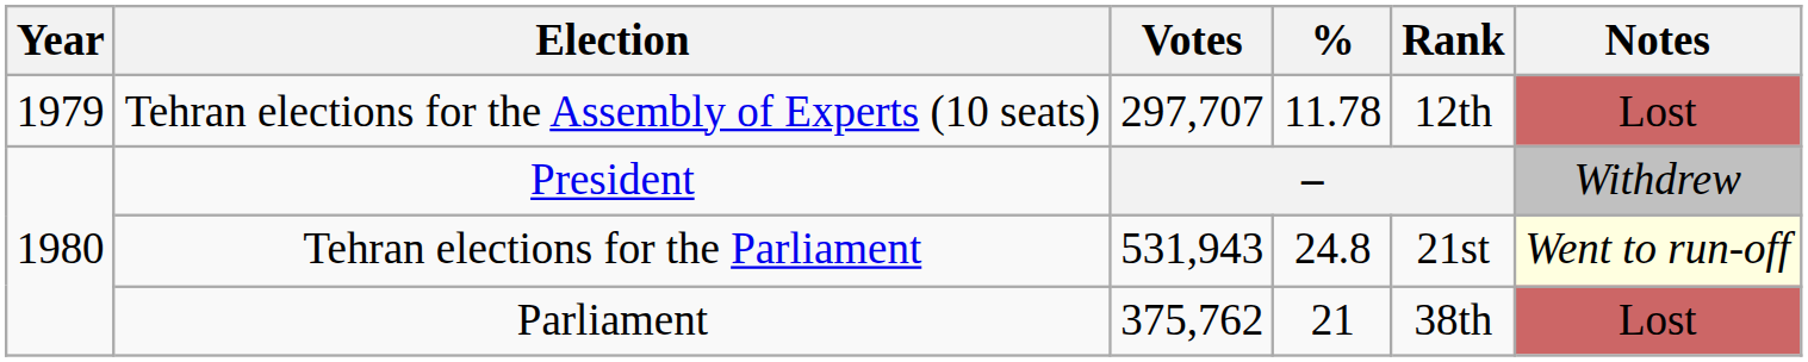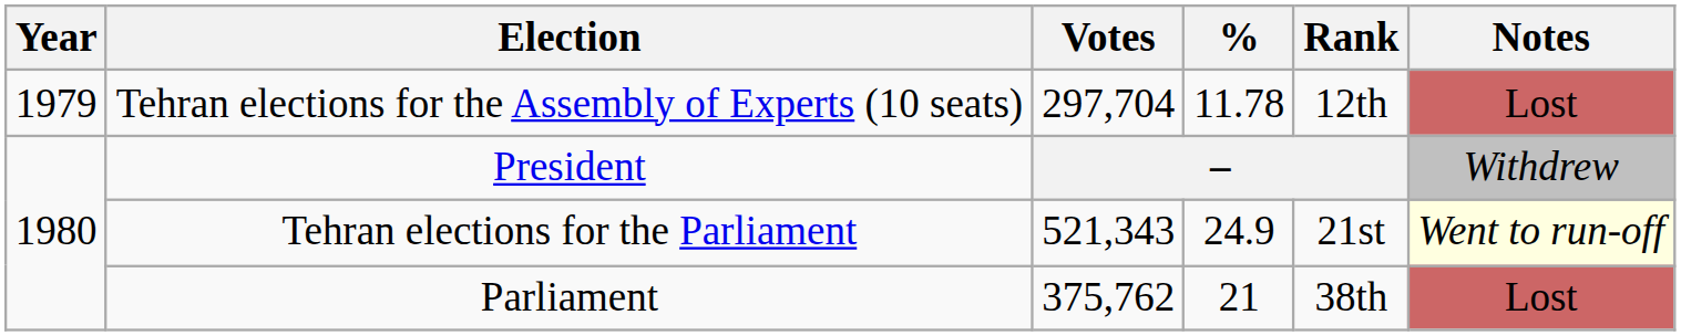Tehran elections for the Assembly of Experts (10 seats) | Votes: 297,707 -> 297,704
Tehran elections for the Parliament | Votes: 531,943 -> 521,343
Tehran elections for the Parliament | %: 24.8 -> 24.9
